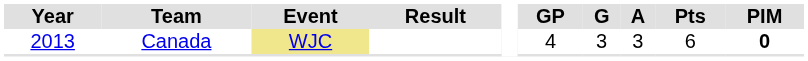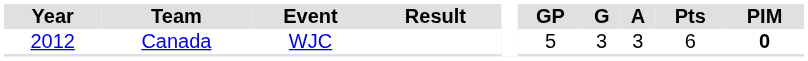Canada | Year: 2013 -> 2012
Canada | Event: khaki background -> no background
Canada | GP: 4 -> 5
